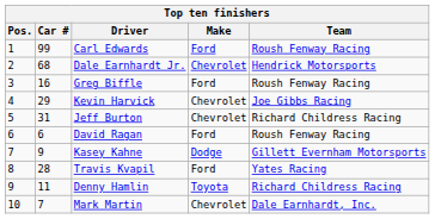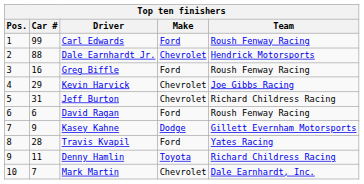Dale Earnhardt Jr. | Car #: 68 -> 88
